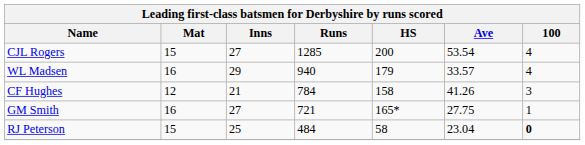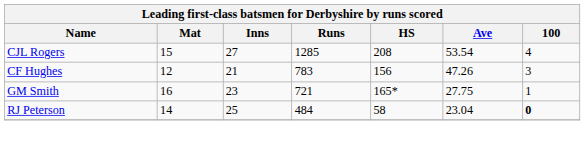CJL Rogers | HS: 200 -> 208
- row: WL Madsen | 16 | 29 | 940 | 179 | 33.57 | 4
CF Hughes | Runs: 784 -> 783
CF Hughes | HS: 158 -> 156
CF Hughes | Ave: 41.26 -> 47.26
GM Smith | Inns: 27 -> 23
RJ Peterson | Mat: 15 -> 14
